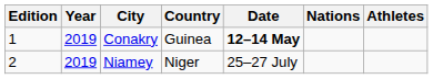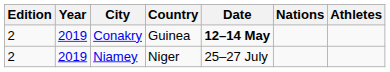Conakry | Edition: 1 -> 2
